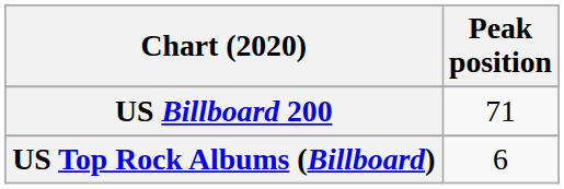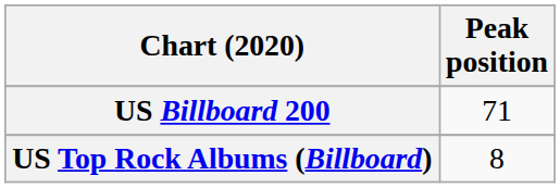US Top Rock Albums (Billboard) | Peak position: 6 -> 8
